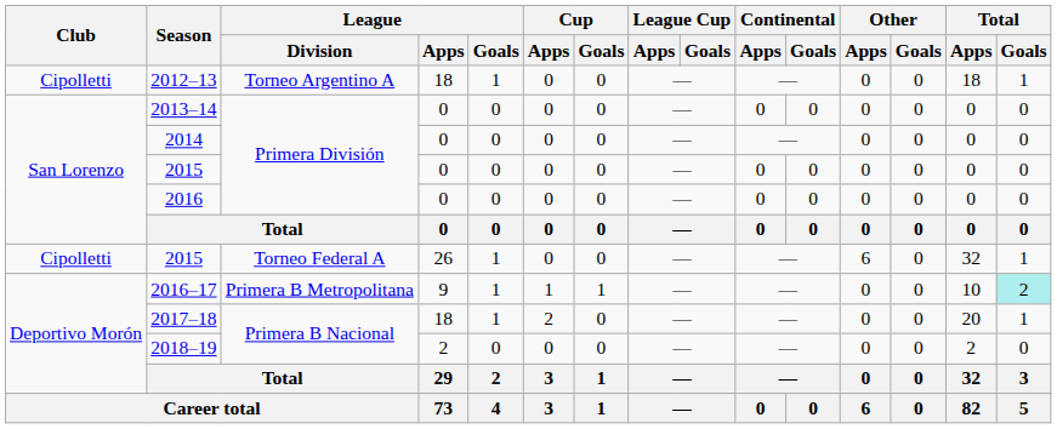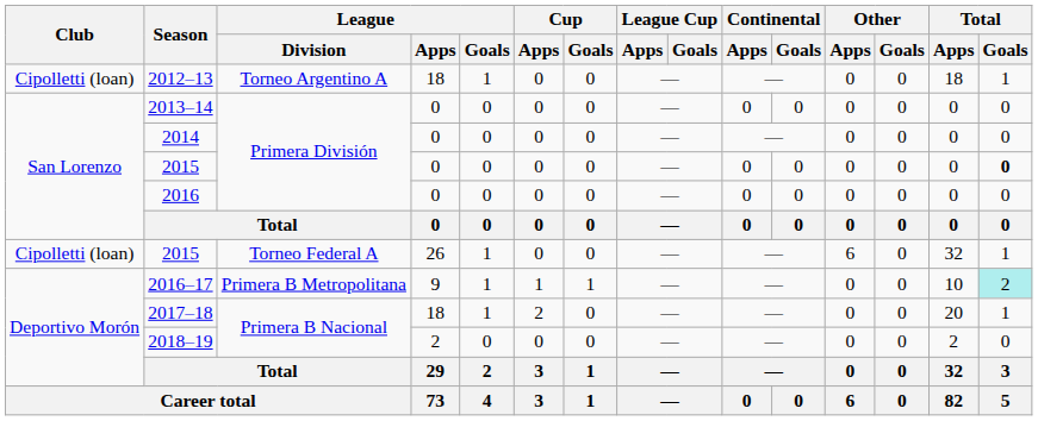2012–13 | Club: Cipolletti -> Cipolletti (loan)
2015 / Primera División | Total / Goals: normal -> bold
2015 / Torneo Federal A | Club: Cipolletti -> Cipolletti (loan)
